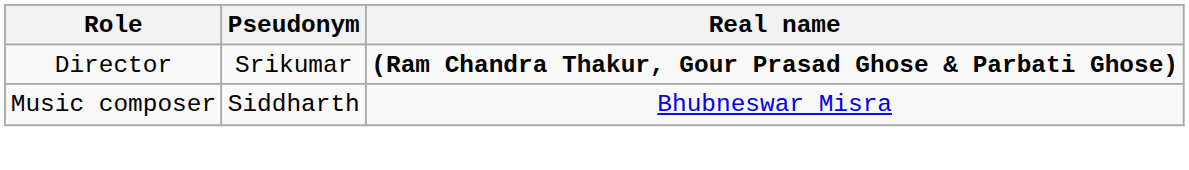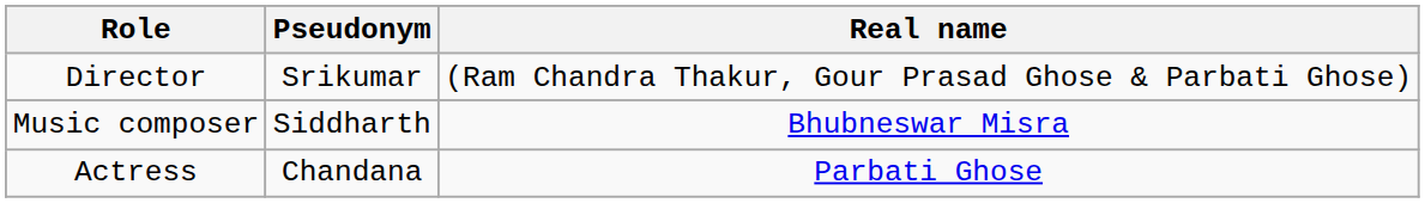Director | Real name: bold -> normal
+ row: Actress | Chandana | Parbati Ghose
